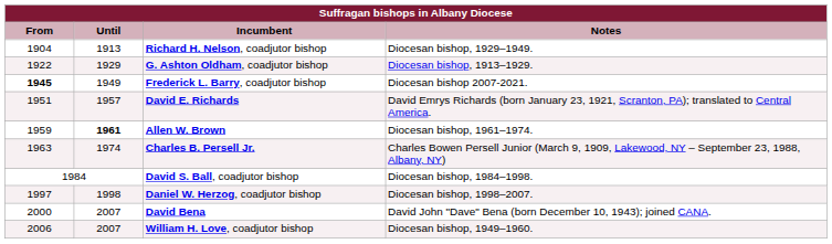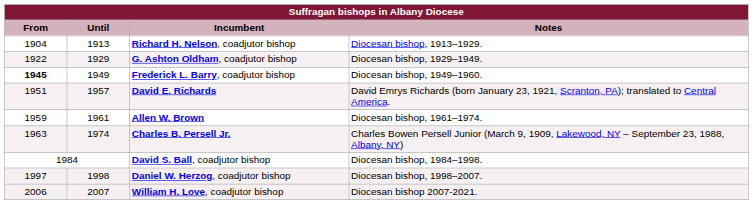Richard H. Nelson, coadjutor bishop | Notes: Diocesan bishop, 1929–1949. -> Diocesan bishop, 1913–1929.
G. Ashton Oldham, coadjutor bishop | Notes: Diocesan bishop, 1913–1929. -> Diocesan bishop, 1929–1949.
Frederick L. Barry, coadjutor bishop | Notes: Diocesan bishop 2007-2021. -> Diocesan bishop, 1949–1960.
Allen W. Brown | Until: bold -> normal
- row: 2000 | 2007 | David Bena | David John "Dave" Bena (born December 10, 1943); joined CANA.
William H. Love, coadjutor bishop | Notes: Diocesan bishop, 1949–1960. -> Diocesan bishop 2007-2021.
